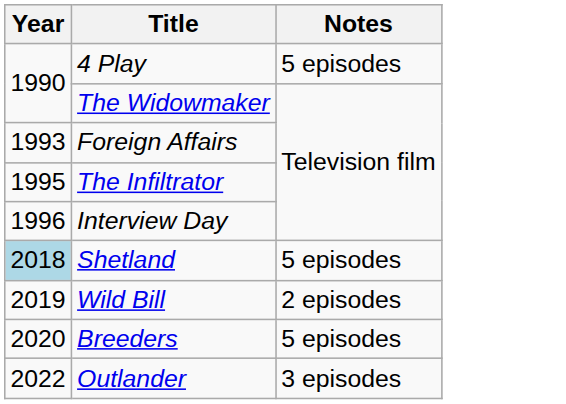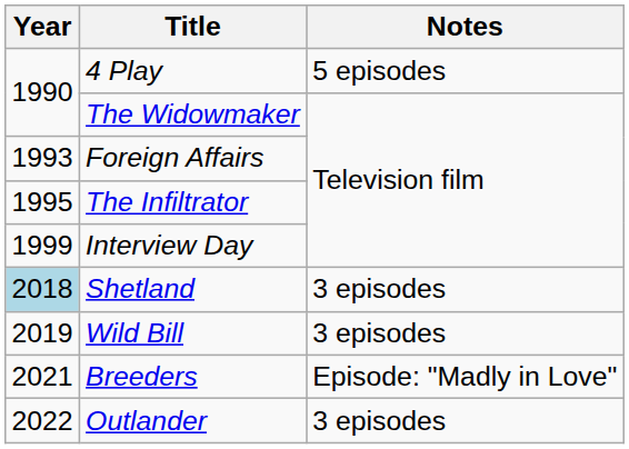Interview Day | Year: 1996 -> 1999
Shetland | Notes: 5 episodes -> 3 episodes
Wild Bill | Notes: 2 episodes -> 3 episodes
Breeders | Year: 2020 -> 2021
Breeders | Notes: 5 episodes -> Episode: "Madly in Love"
